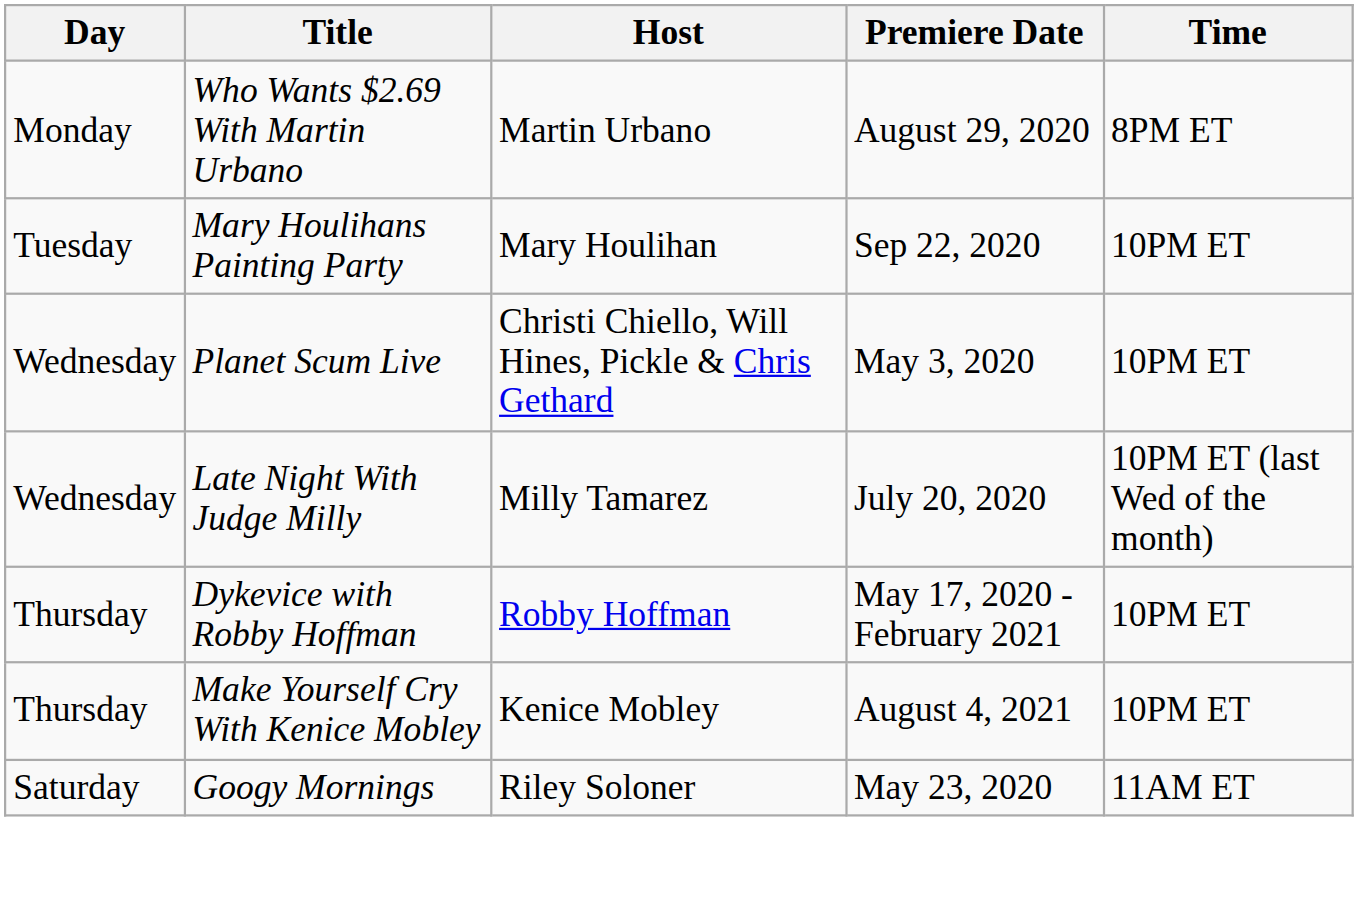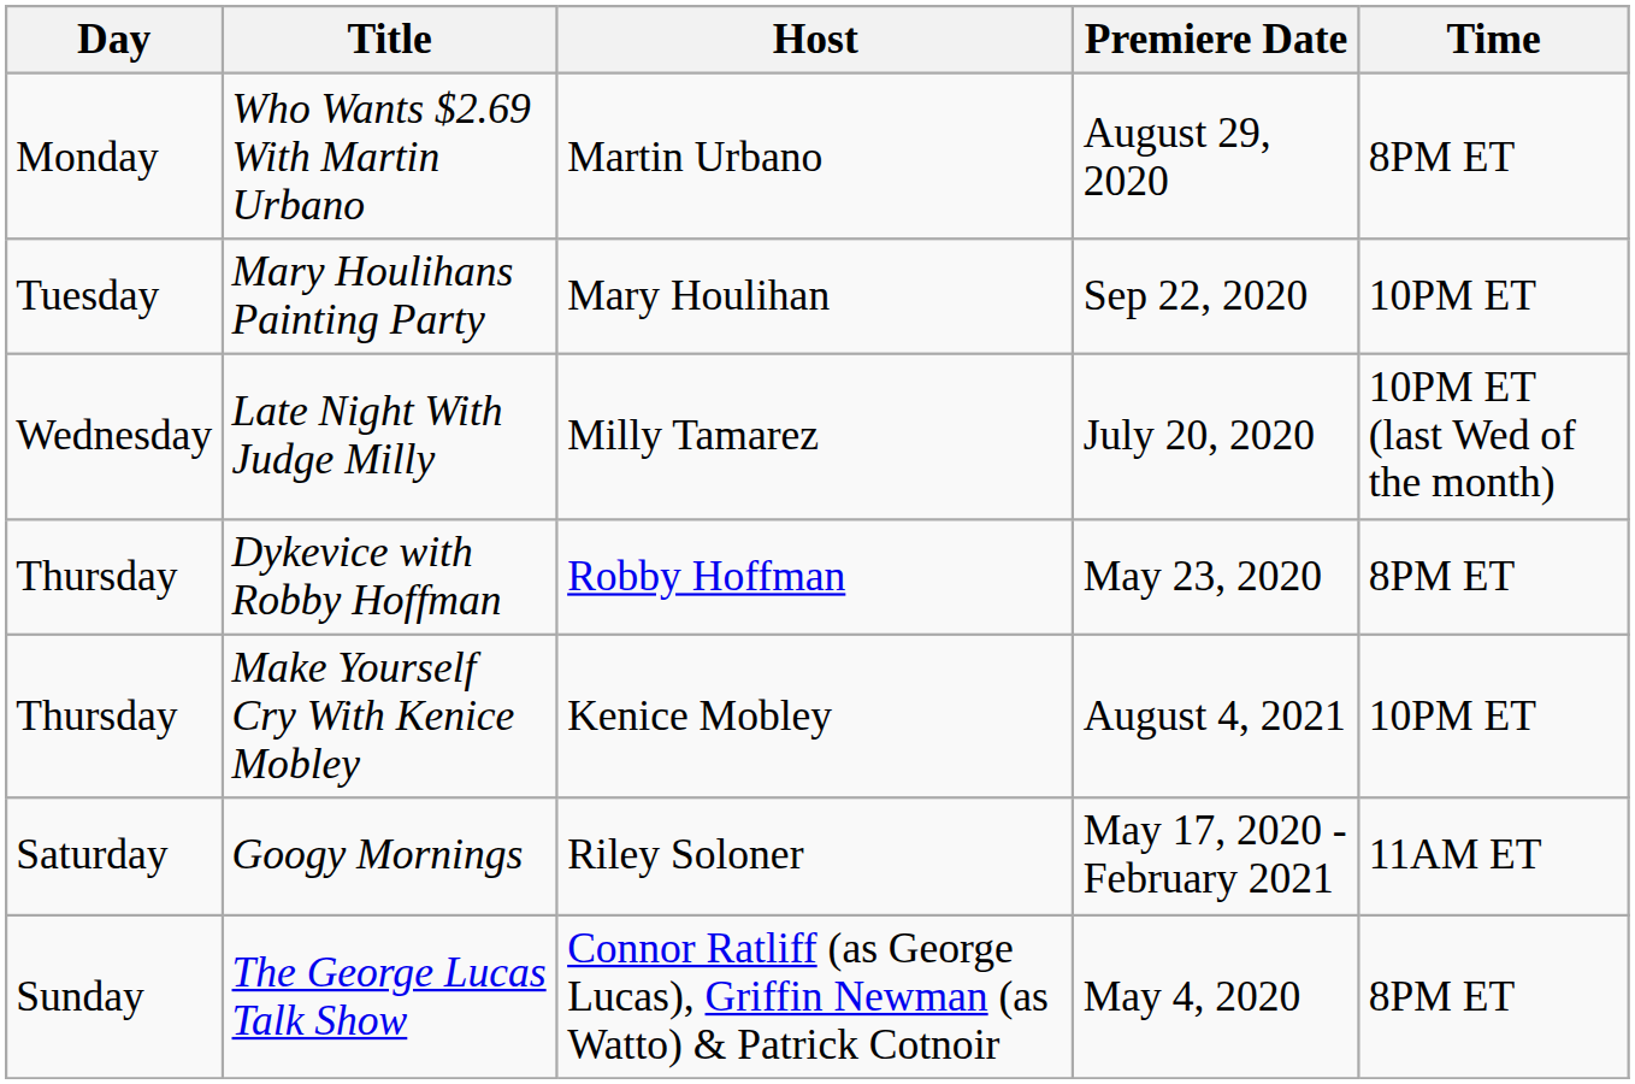- row: Wednesday | Planet Scum Live | Christi Chiello, Will Hines, Pickle & Chris Gethard | May 3, 2020 | 10PM ET
Dykevice with Robby Hoffman | Premiere Date: May 17, 2020 - February 2021 -> May 23, 2020
Dykevice with Robby Hoffman | Time: 10PM ET -> 8PM ET
Googy Mornings | Premiere Date: May 23, 2020 -> May 17, 2020 - February 2021
+ row: Sunday | The George Lucas Talk Show | Connor Ratliff (as George Lucas), Griffin Newman (as Watto) & Patrick Cotnoir | May 4, 2020 | 8PM ET
